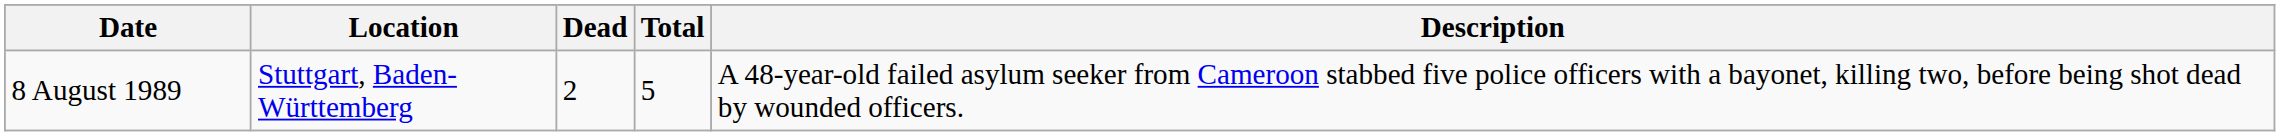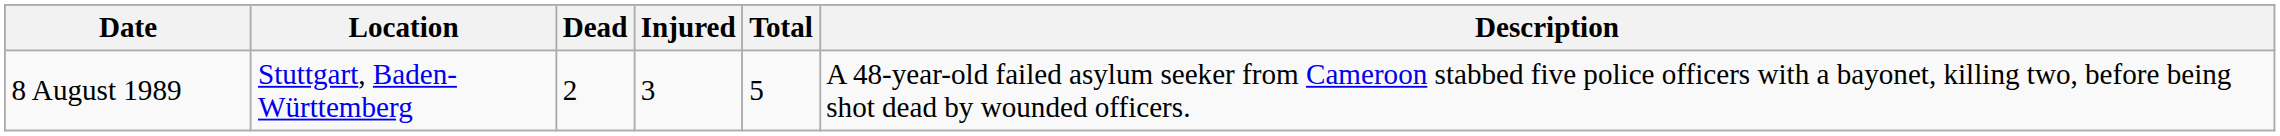+ column: Injured | 3
